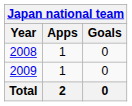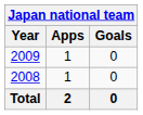rows swapped: 2008 <-> 2009
